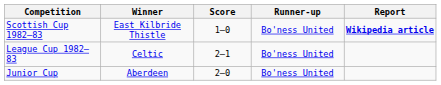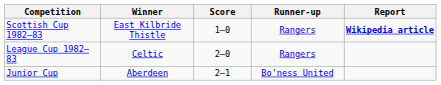Scottish Cup 1982–83 | Runner-up: Bo'ness United -> Rangers
League Cup 1982–83 | Score: 2–1 -> 2–0
League Cup 1982–83 | Runner-up: Bo'ness United -> Rangers
Junior Cup | Score: 2–0 -> 2–1
